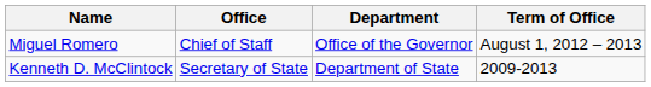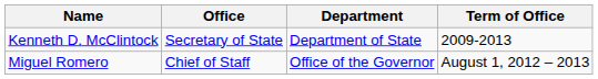rows swapped: Kenneth D. McClintock <-> Miguel Romero
